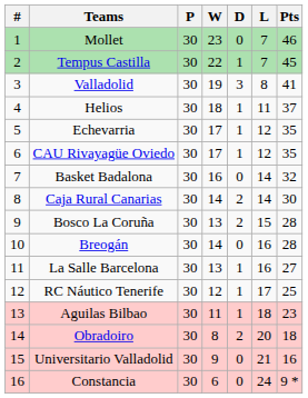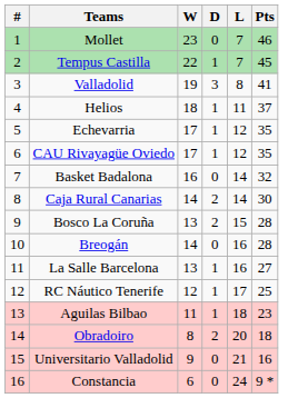- column: P | 30 | 30 | 30 | 30 | 30 | 30 | 30 | 30 | 30 | 30 | 30 | 30 | 30 | 30 | 30 | 30
